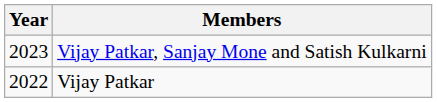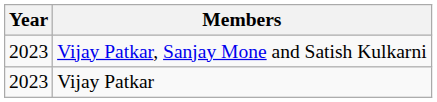Vijay Patkar | Year: 2022 -> 2023
